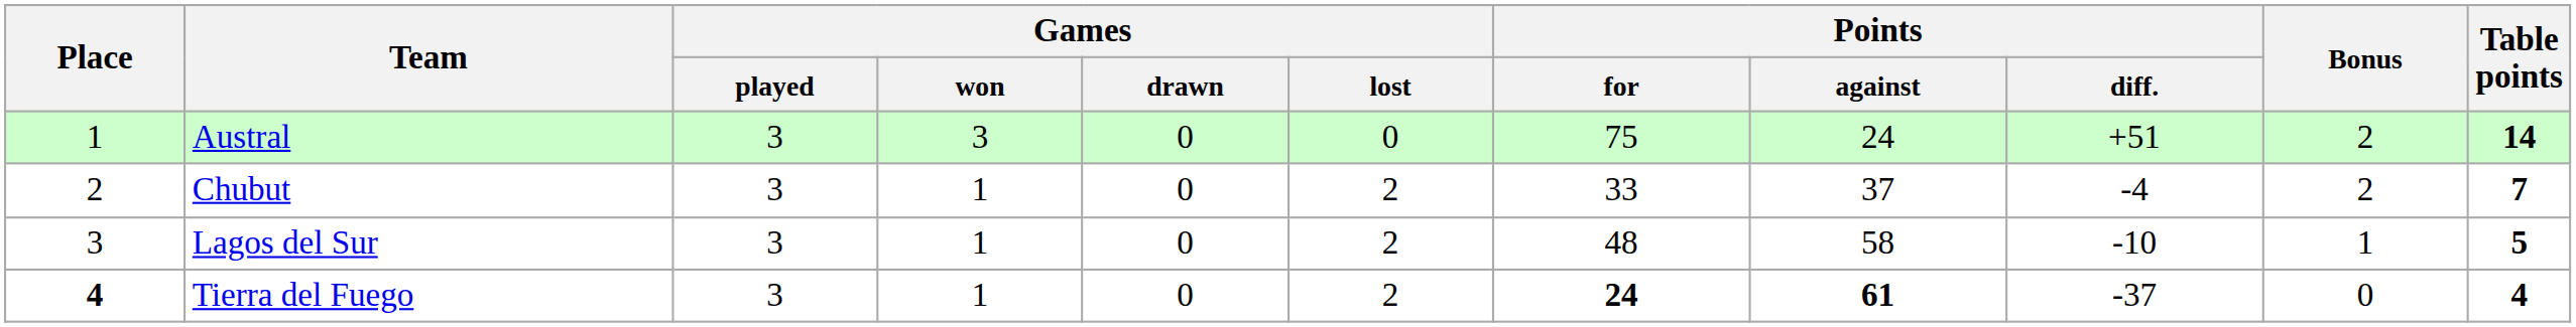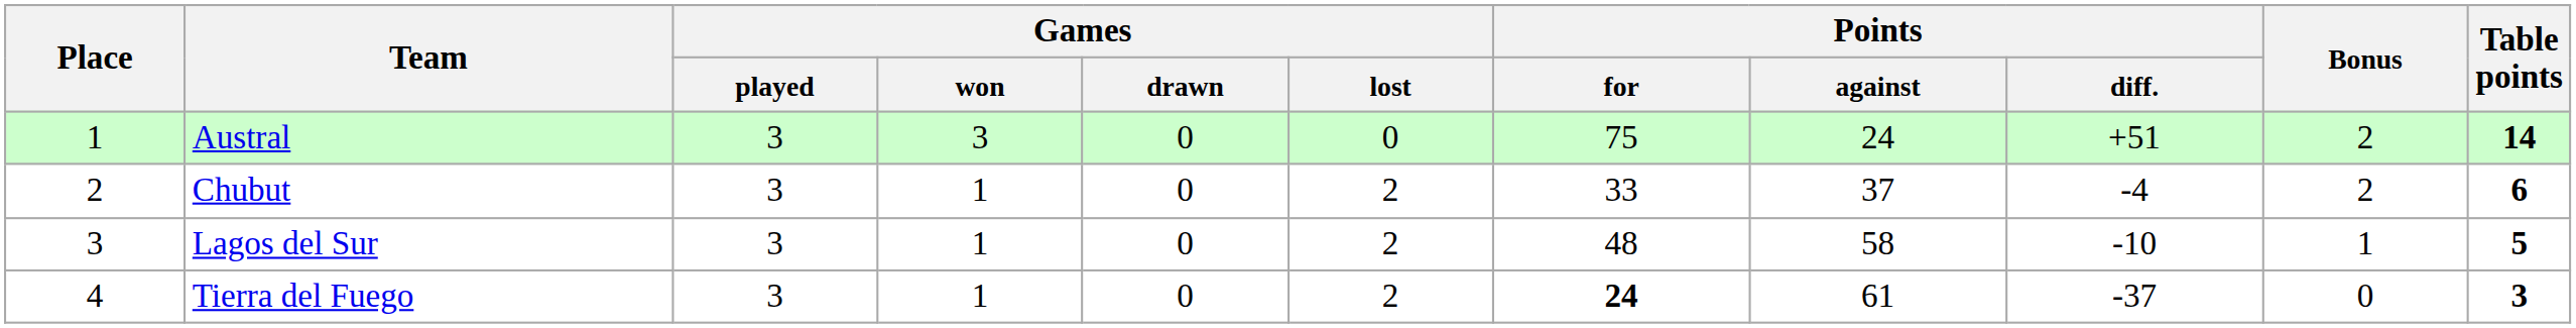Chubut | Table points: 7 -> 6
Tierra del Fuego | Place: bold -> normal
Tierra del Fuego | Points / against: bold -> normal
Tierra del Fuego | Table points: 4 -> 3
